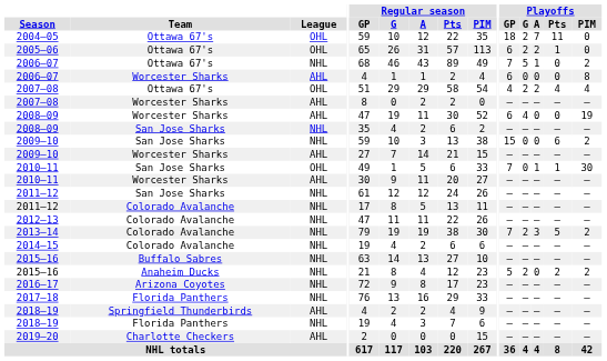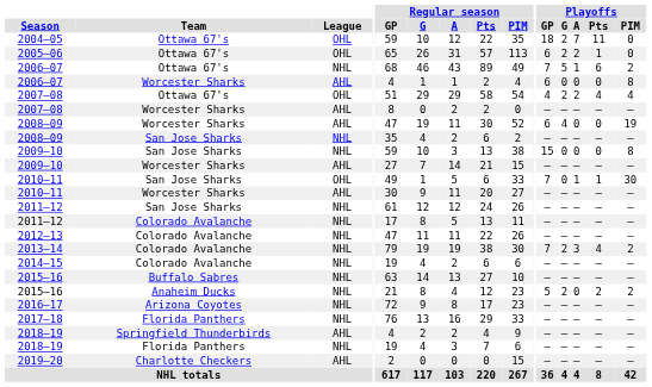2006–07 / Ottawa 67's | Playoffs / Pts: 0 -> 6
2009–10 / San Jose Sharks | Playoffs / Pts: 6 -> 0
2009–10 / San Jose Sharks | Playoffs / PIM: 2 -> 8
2013–14 | Playoffs / Pts: 5 -> 4
